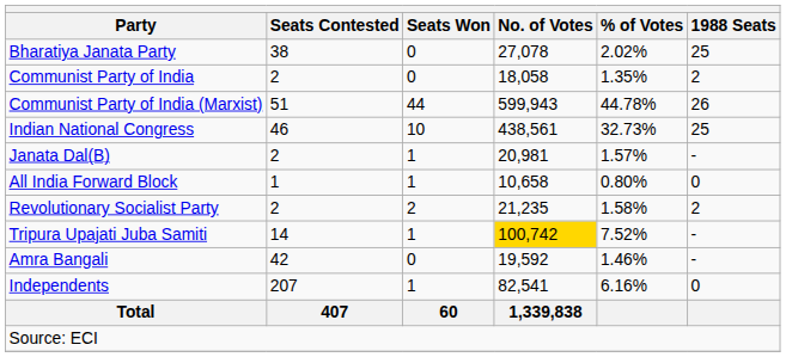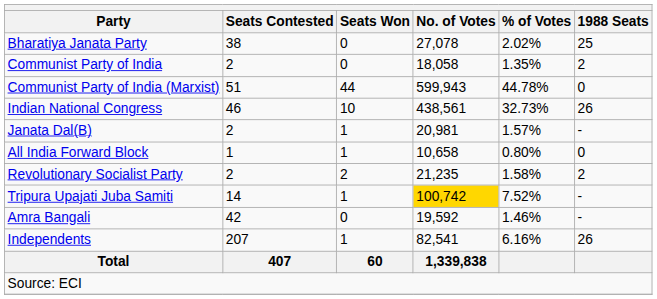Communist Party of India (Marxist) | 1988 Seats: 26 -> 0
Indian National Congress | 1988 Seats: 25 -> 26
Independents | 1988 Seats: 0 -> 26
